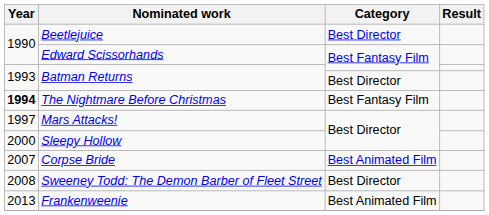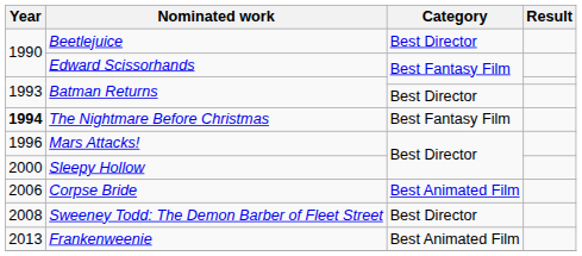Mars Attacks! | Year: 1997 -> 1996
Corpse Bride | Year: 2007 -> 2006
